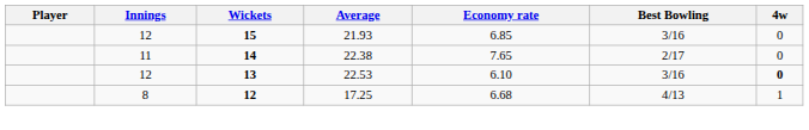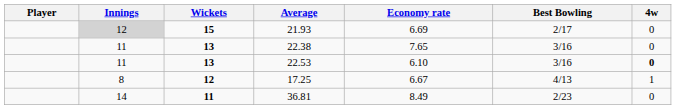21.93 | Innings: no background -> lightgrey background
21.93 | Economy rate: 6.85 -> 6.69
21.93 | Best Bowling: 3/16 -> 2/17
22.38 | Wickets: 14 -> 13
22.38 | Best Bowling: 2/17 -> 3/16
22.53 | Innings: 12 -> 11
17.25 | Economy rate: 6.68 -> 6.67
+ row: 14 | 11 | 36.81 | 8.49 | 2/23 | 0
